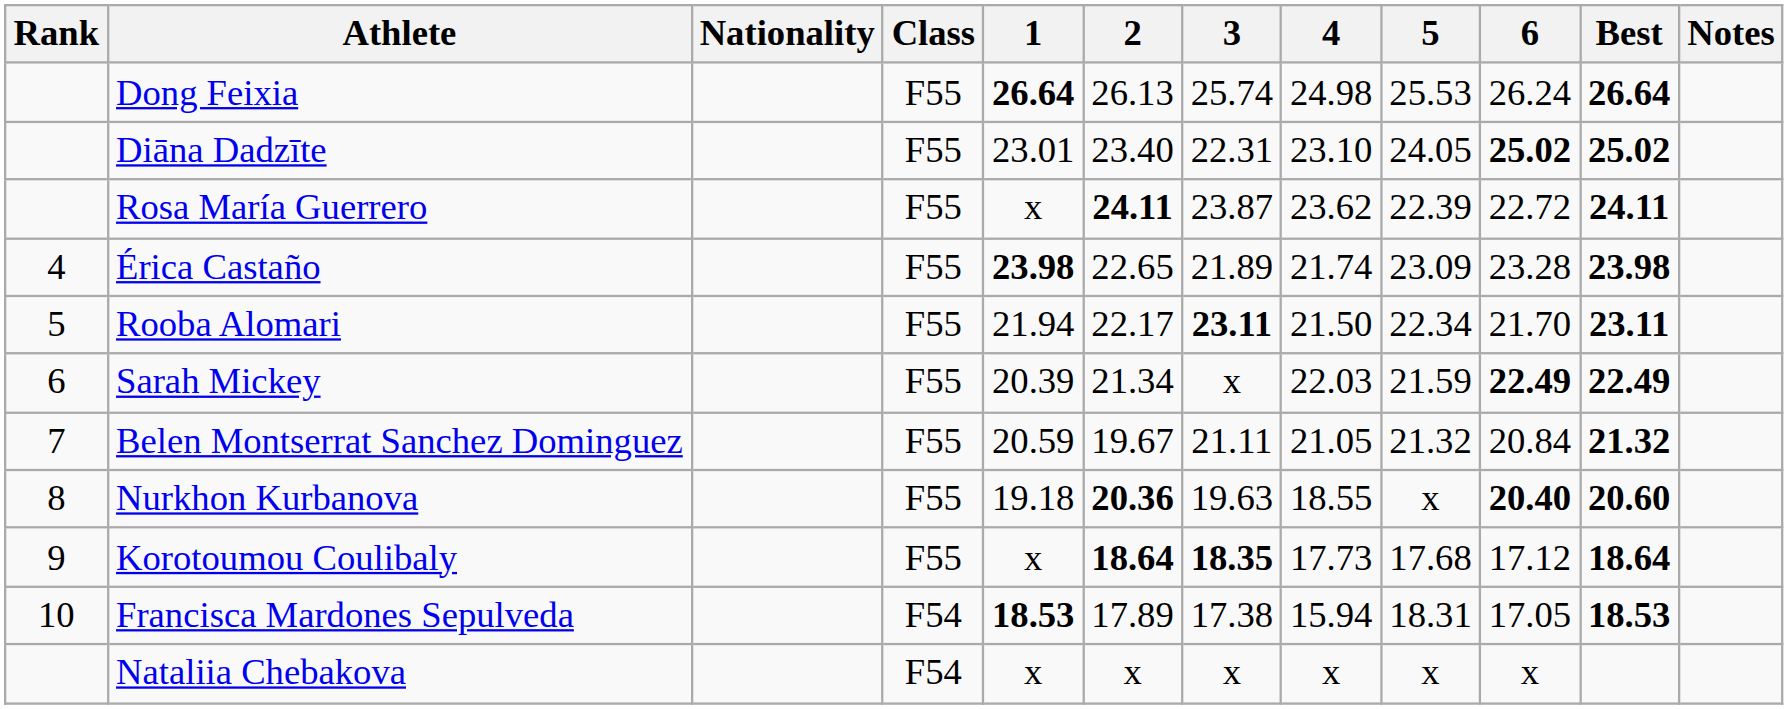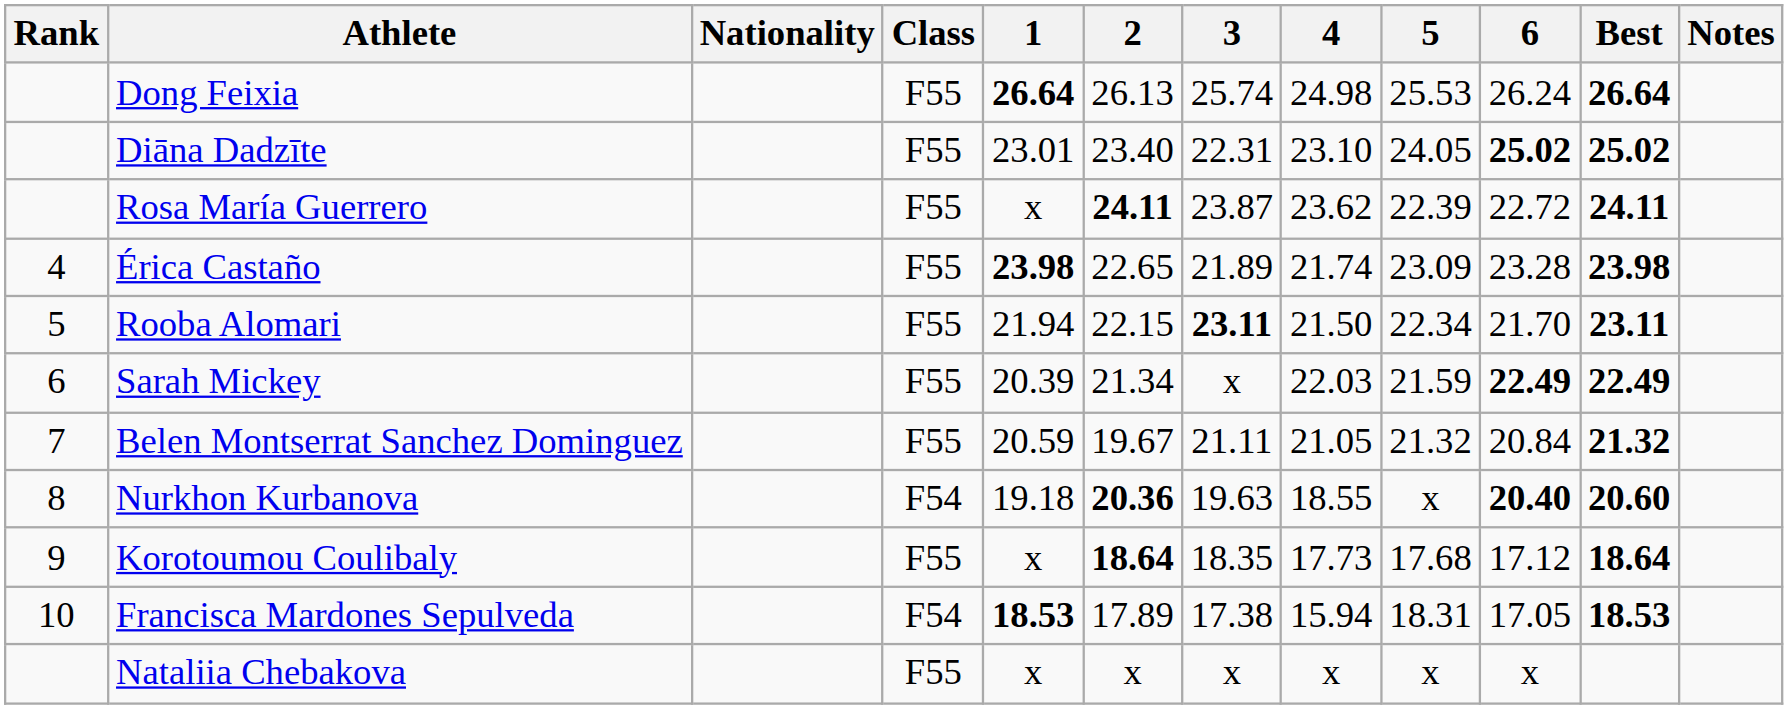Rooba Alomari | 2: 22.17 -> 22.15
Nurkhon Kurbanova | Class: F55 -> F54
Korotoumou Coulibaly | 3: bold -> normal
Nataliia Chebakova | Class: F54 -> F55
